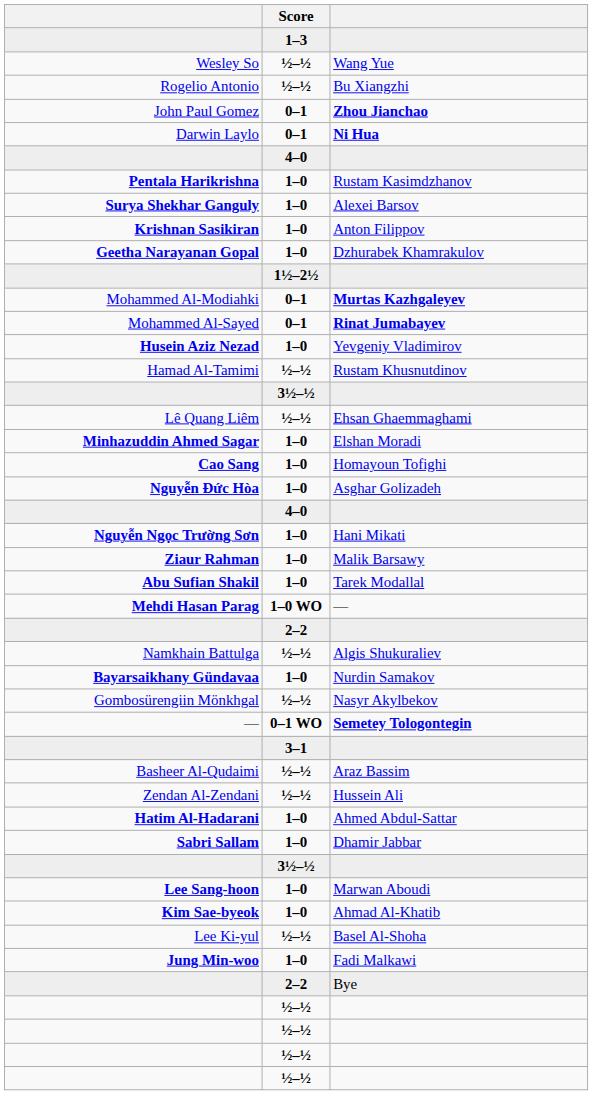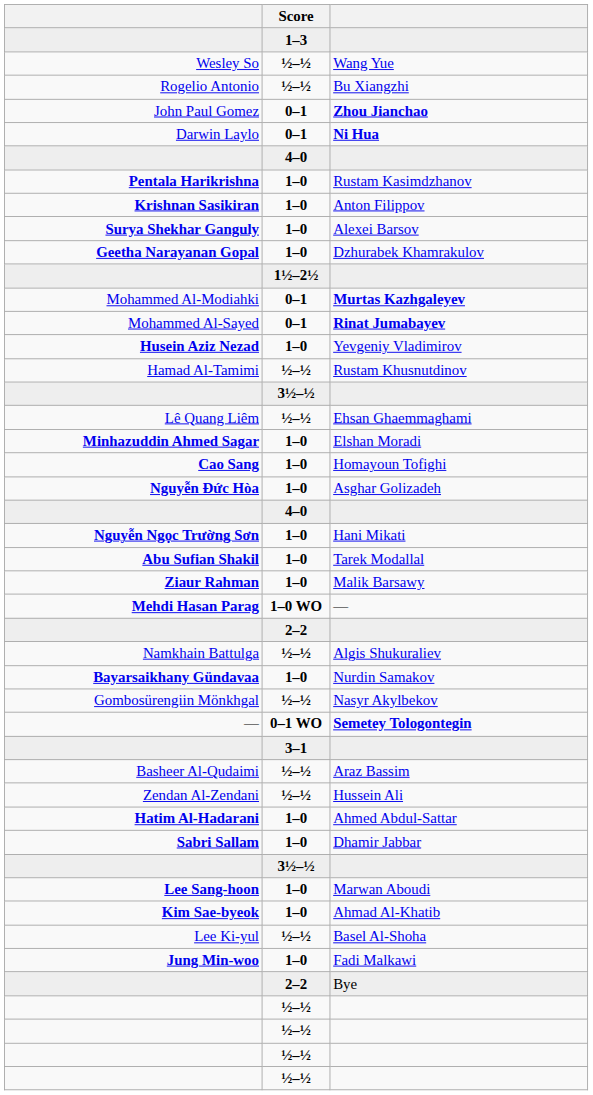rows swapped: Anton Filippov <-> Alexei Barsov
rows swapped: Malik Barsawy <-> Tarek Modallal
